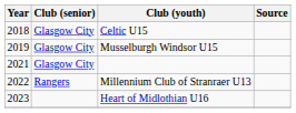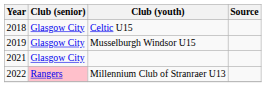Millennium Club of Stranraer U13 | Club (senior): no background -> pink background
- row: 2023 | Heart of Midlothian U16
